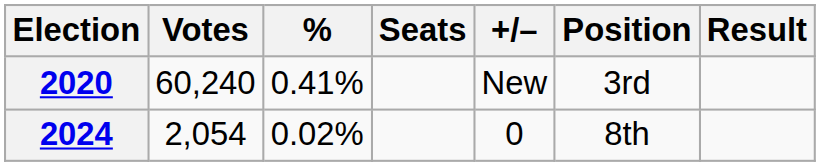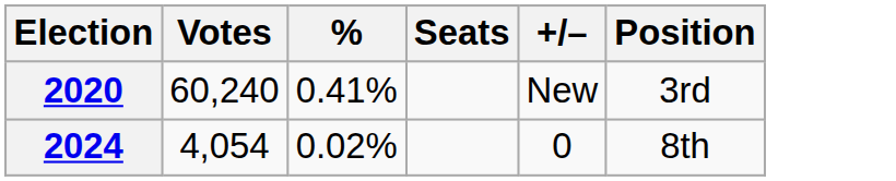- column: Result
2024 | Votes: 2,054 -> 4,054
